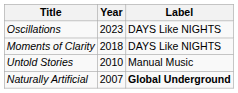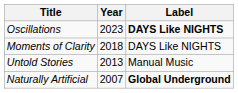Oscillations | Label: normal -> bold
Untold Stories | Year: 2010 -> 2013
